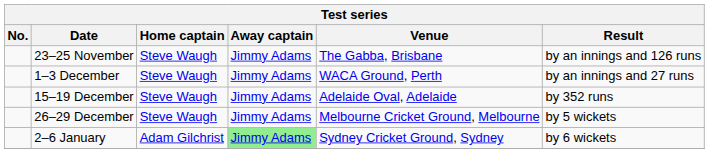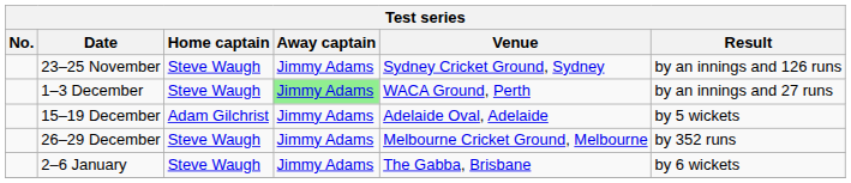23–25 November | Venue: The Gabba, Brisbane -> Sydney Cricket Ground, Sydney
1–3 December | Away captain: no background -> lightgreen background
15–19 December | Home captain: Steve Waugh -> Adam Gilchrist
15–19 December | Result: by 352 runs -> by 5 wickets
26–29 December | Result: by 5 wickets -> by 352 runs
2–6 January | Home captain: Adam Gilchrist -> Steve Waugh
2–6 January | Away captain: lightgreen background -> no background
2–6 January | Venue: Sydney Cricket Ground, Sydney -> The Gabba, Brisbane
